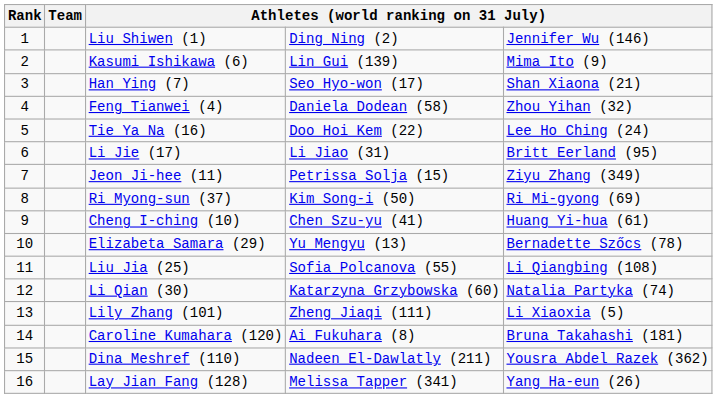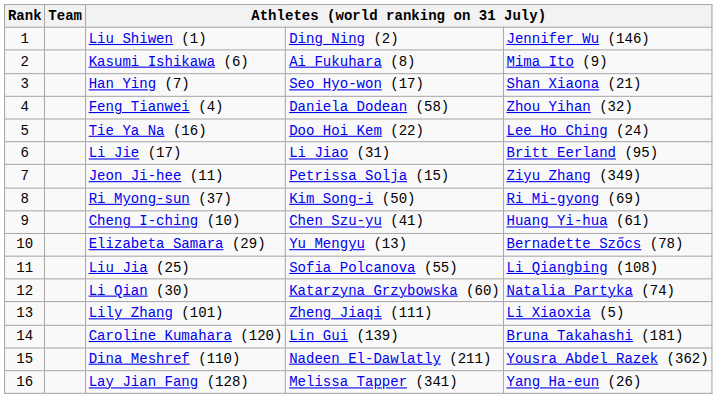Kasumi Ishikawa (6) | column 4: Lin Gui (139) -> Ai Fukuhara (8)
Caroline Kumahara (120) | column 4: Ai Fukuhara (8) -> Lin Gui (139)
